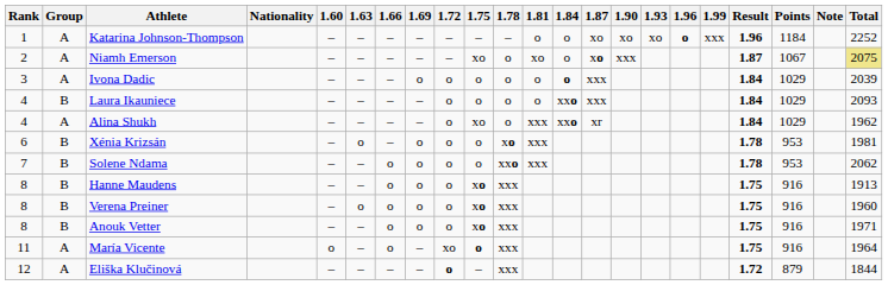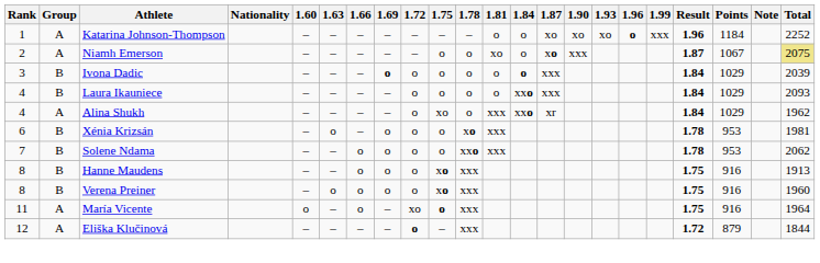Niamh Emerson | 1.75: xo -> o
Ivona Dadic | Group: A -> B
Ivona Dadic | 1.69: normal -> bold
- row: 8 | B | Anouk Vetter | – | – | o | o | o | xo | xxx | 1.75 | 916 | 1971
